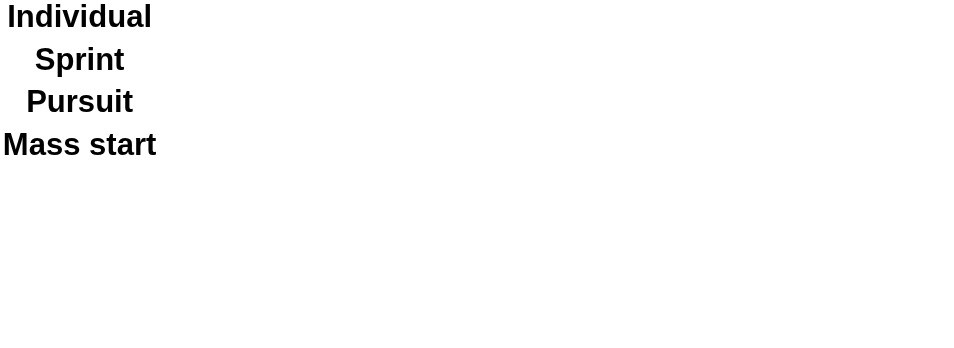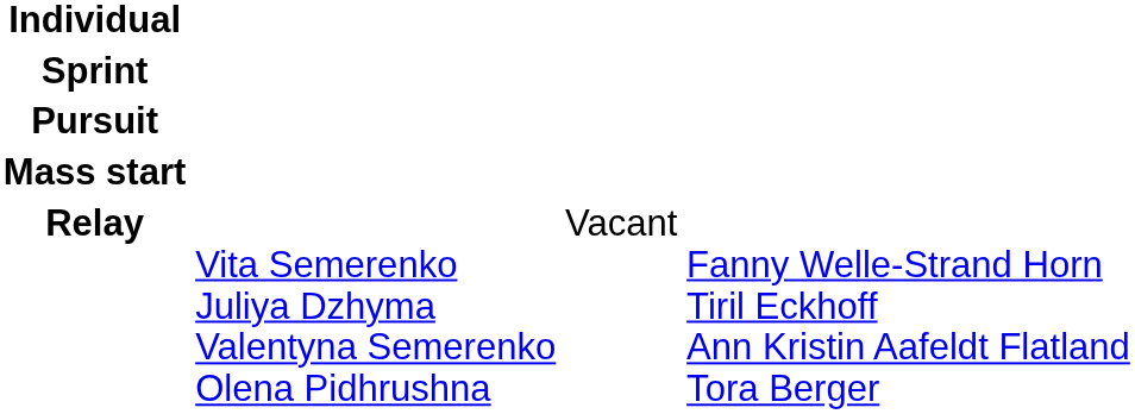+ row: Relay | Vita Semerenko Juliya Dzhyma Valentyna Semerenko Olena Pidhrushna | Vacant | Fanny Welle-Strand Horn Tiril Eckhoff Ann Kristin Aafeldt Flatland Tora Berger
